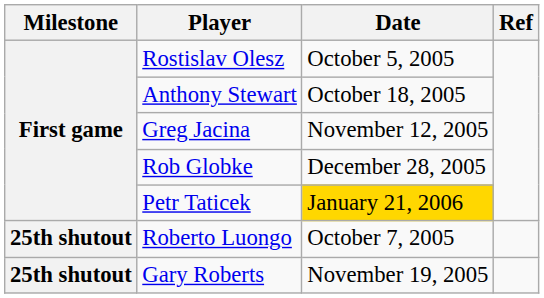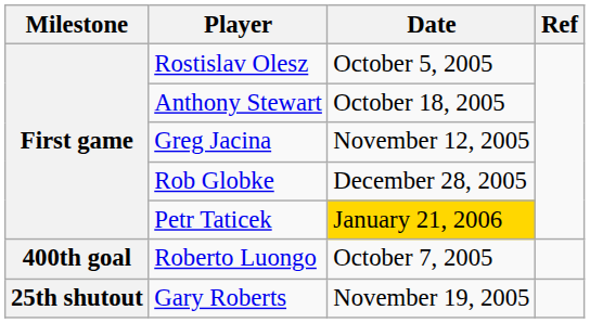Roberto Luongo | Milestone: 25th shutout -> 400th goal
